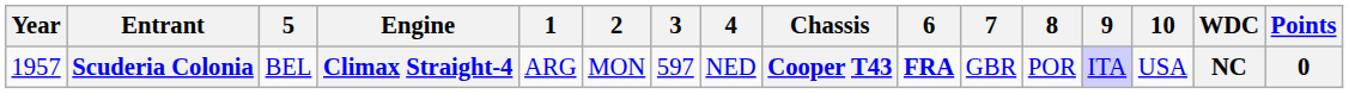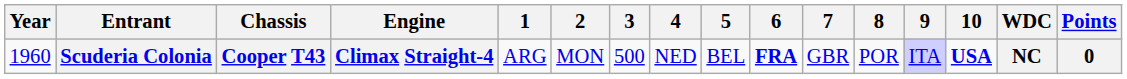columns swapped: Chassis <-> 5
Scuderia Colonia | Year: 1957 -> 1960
Scuderia Colonia | 3: 597 -> 500
Scuderia Colonia | 10: normal -> bold
